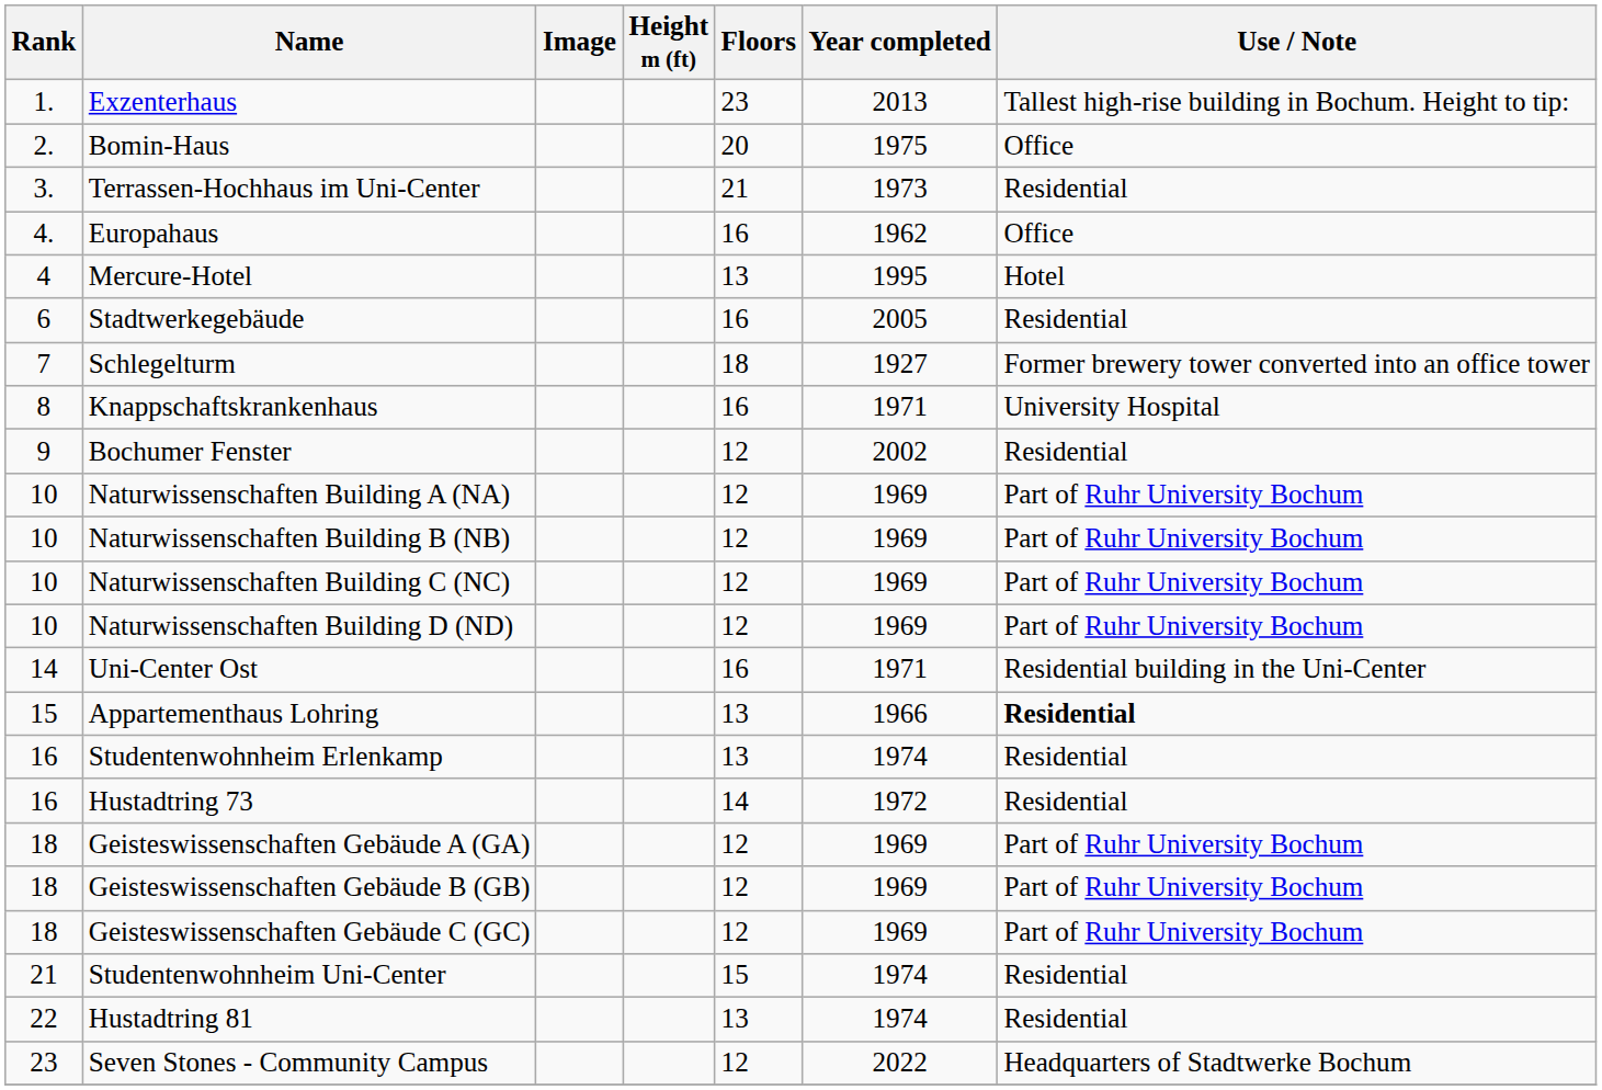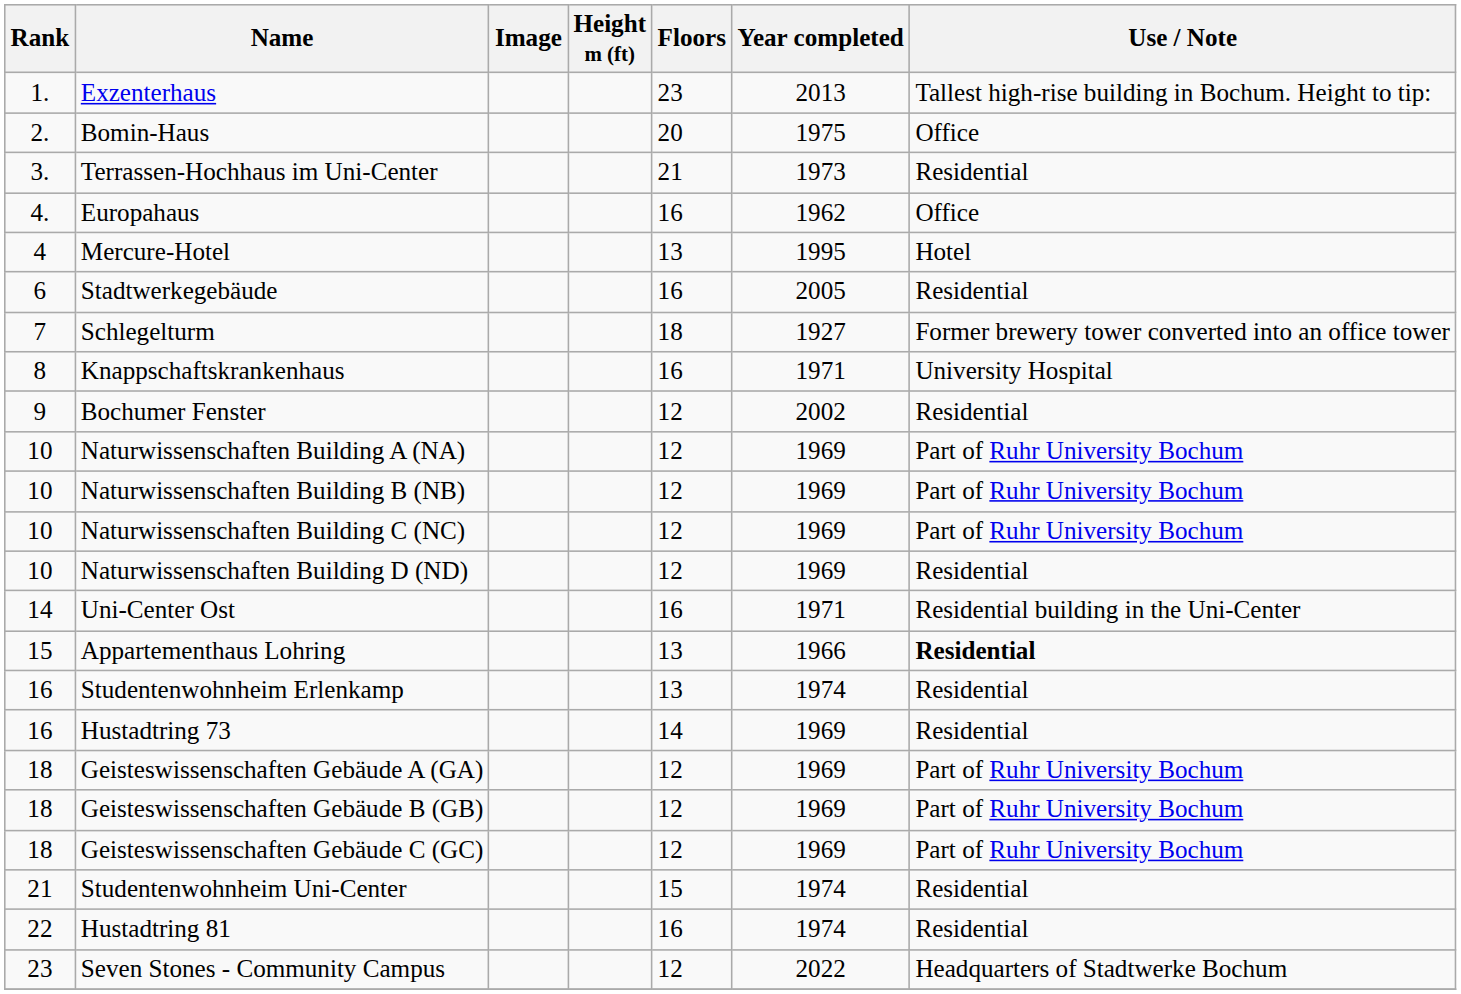Naturwissenschaften Building D (ND) | Use / Note: Part of Ruhr University Bochum -> Residential
Hustadtring 73 | Year completed: 1972 -> 1969
Hustadtring 81 | Floors: 13 -> 16
